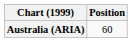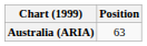Australia (ARIA) | Position: 60 -> 63
